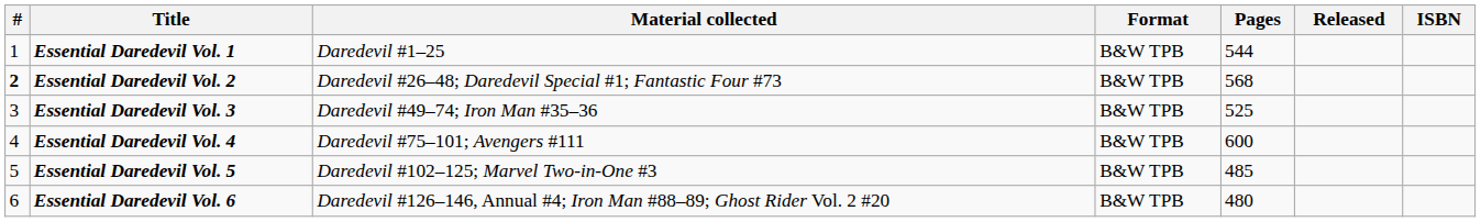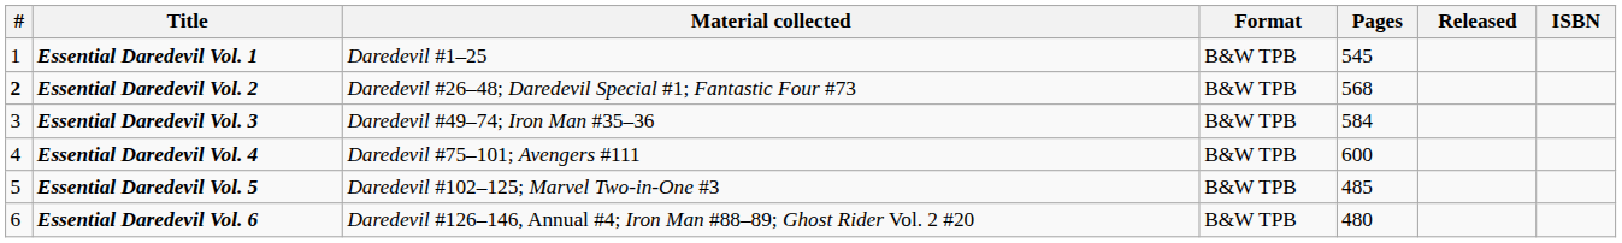Essential Daredevil Vol. 1 | Pages: 544 -> 545
Essential Daredevil Vol. 3 | Pages: 525 -> 584
